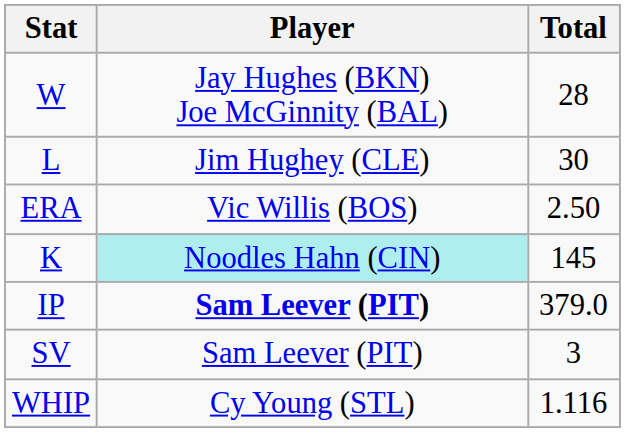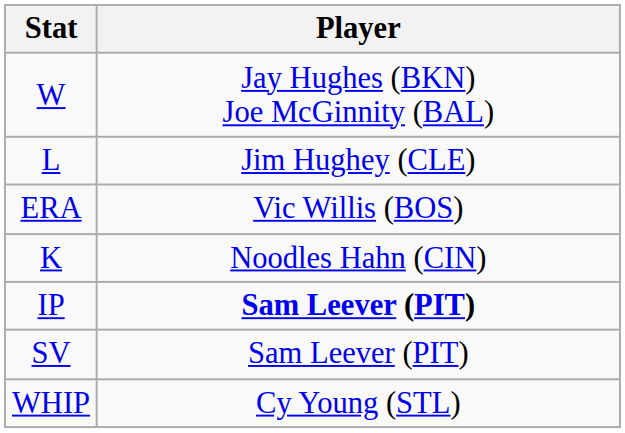- column: Total | 28 | 30 | 2.50 | 145 | 379.0 | 3 | 1.116
K | Player: paleturquoise background -> no background
